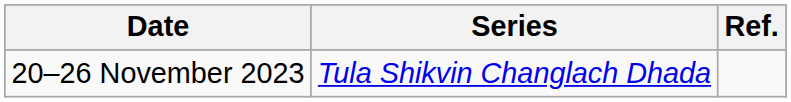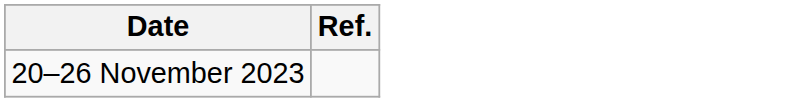- column: Series | Tula Shikvin Changlach Dhada
